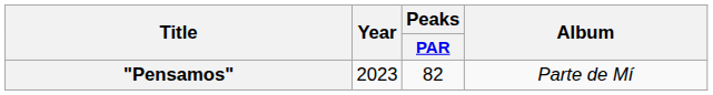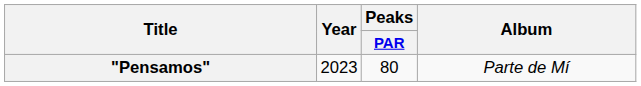"Pensamos" | Peaks / PAR: 82 -> 80
